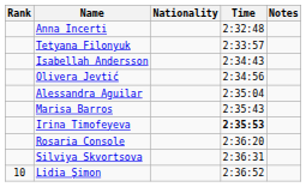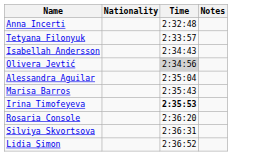- column: Rank | 10
Olivera Jevtić | Time: no background -> lightgrey background
